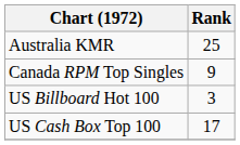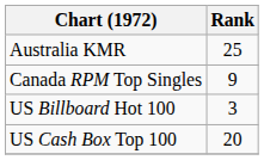US Cash Box Top 100 | Rank: 17 -> 20
